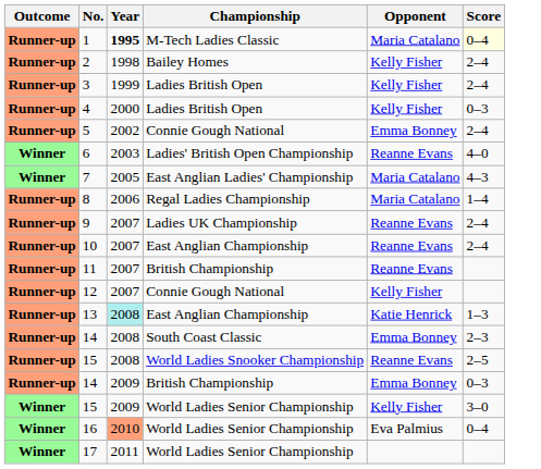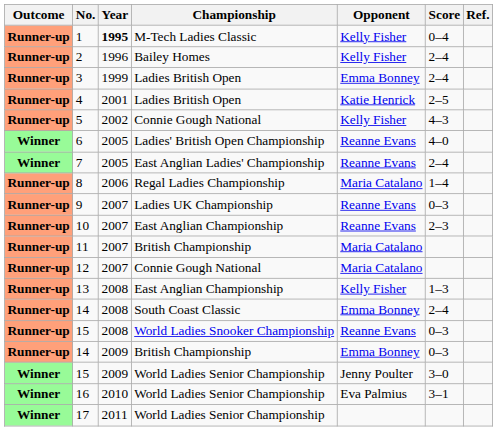+ column: Ref.
1 | Opponent: Maria Catalano -> Kelly Fisher
1 | Score: lightyellow background -> no background
2 | Year: 1998 -> 1996
3 | Opponent: Kelly Fisher -> Emma Bonney
4 | Year: 2000 -> 2001
4 | Opponent: Kelly Fisher -> Katie Henrick
4 | Score: 0–3 -> 2–5
5 | Opponent: Emma Bonney -> Kelly Fisher
5 | Score: 2–4 -> 4–3
6 | Year: 2003 -> 2005
7 | Opponent: Maria Catalano -> Reanne Evans
7 | Score: 4–3 -> 2–4
9 | Score: 2–4 -> 0–3
10 | Score: 2–4 -> 2–3
11 | Opponent: Reanne Evans -> Maria Catalano
12 | Opponent: Kelly Fisher -> Maria Catalano
13 | Year: paleturquoise background -> no background
13 | Opponent: Katie Henrick -> Kelly Fisher
14 / South Coast Classic | Score: 2–3 -> 2–4
15 / World Ladies Snooker Championship | Score: 2–5 -> 0–3
15 / World Ladies Senior Championship | Opponent: Kelly Fisher -> Jenny Poulter
16 | Year: lightsalmon background -> no background
16 | Score: 0–4 -> 3–1
